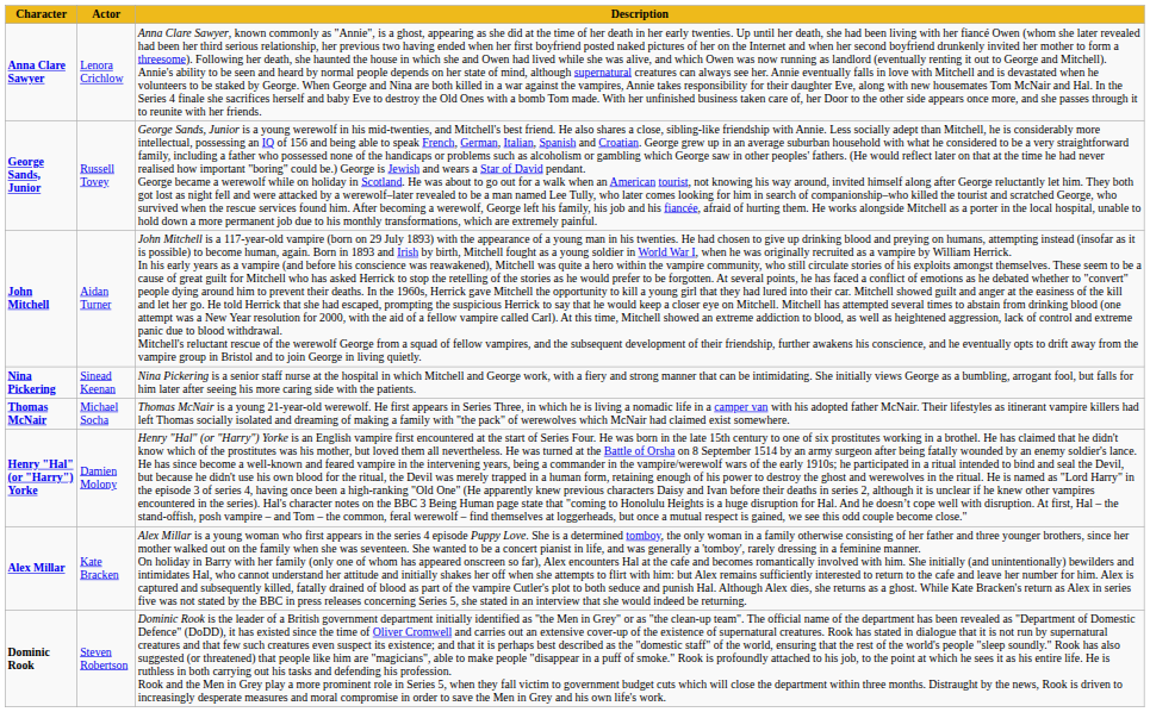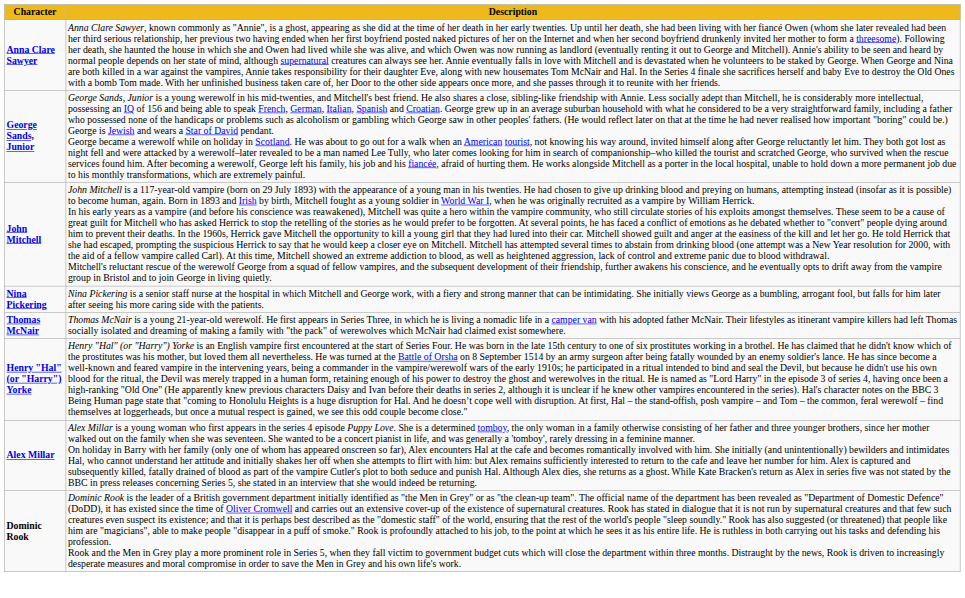- column: Actor | Lenora Crichlow | Russell Tovey | Aidan Turner | Sinead Keenan | Michael Socha | Damien Molony | Kate Bracken | Steven Robertson
